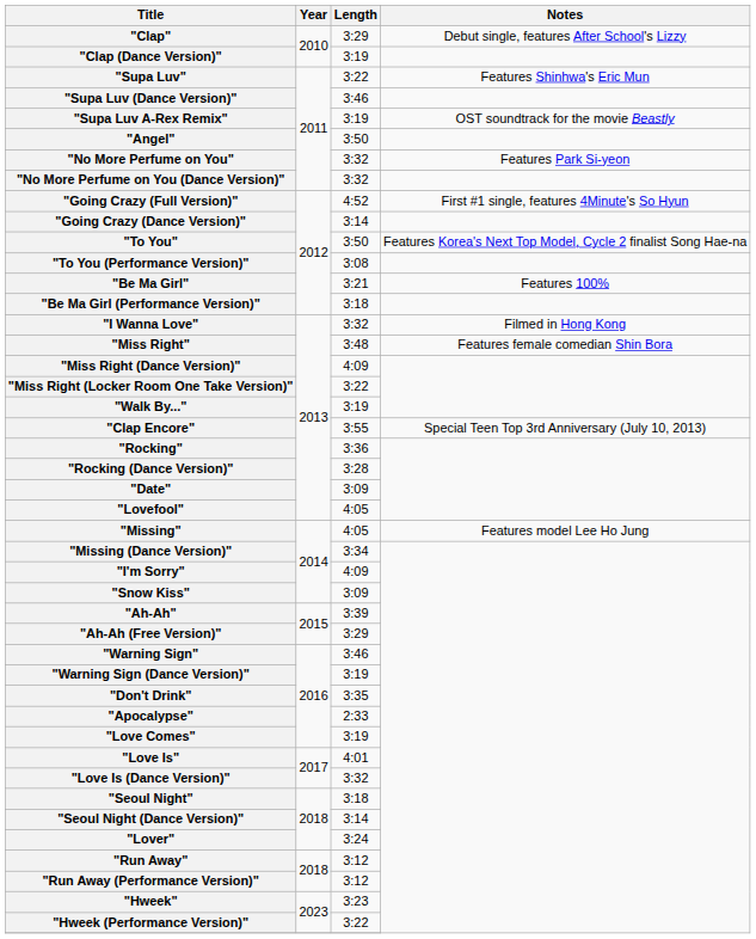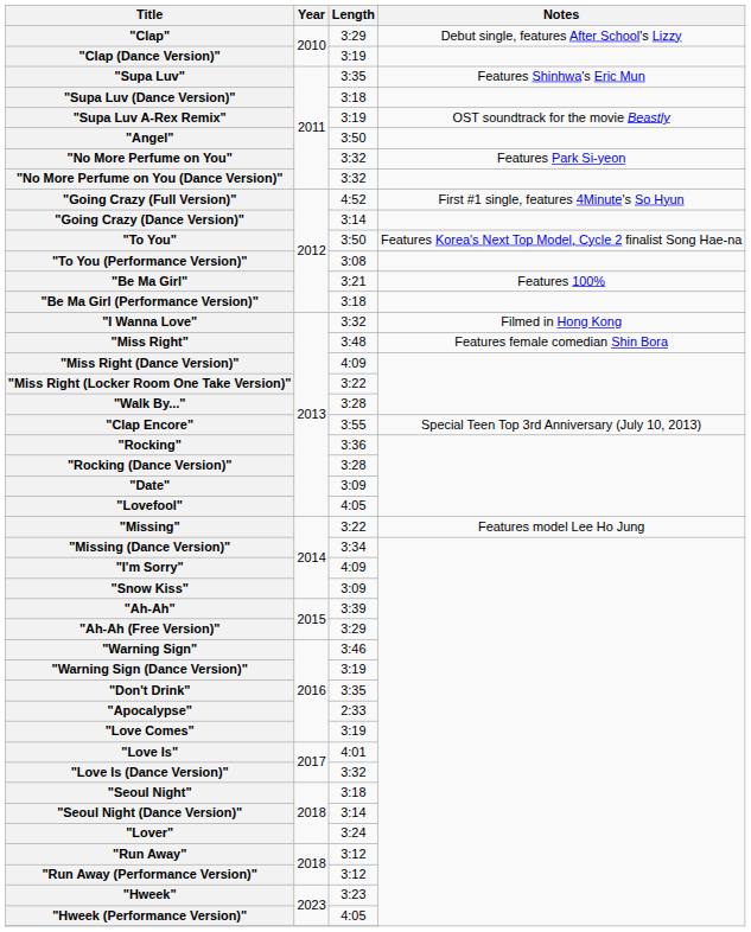"Supa Luv" | Length: 3:22 -> 3:35
"Supa Luv (Dance Version)" | Length: 3:46 -> 3:18
"Walk By..." | Length: 3:19 -> 3:28
"Missing" | Length: 4:05 -> 3:22
"Hweek (Performance Version)" | Length: 3:22 -> 4:05
